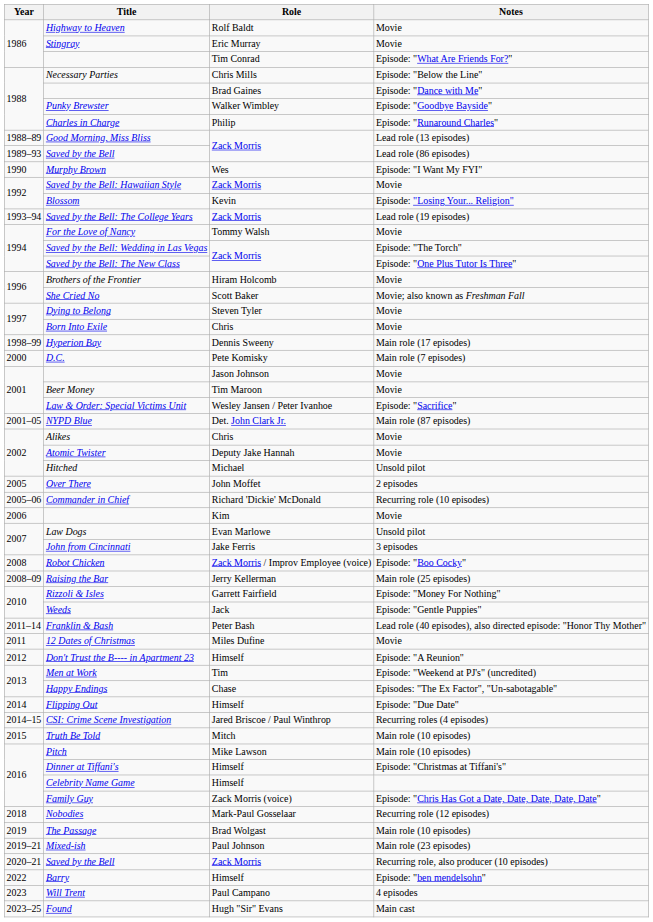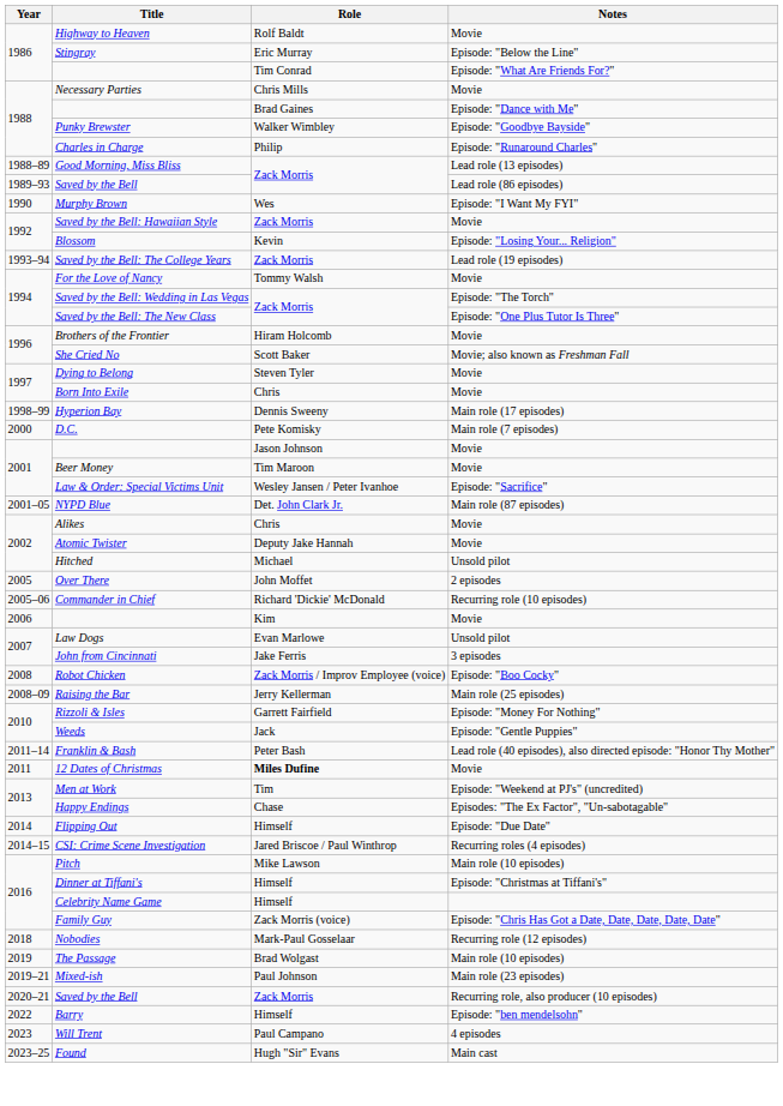Stingray | Notes: Movie -> Episode: "Below the Line"
Necessary Parties | Notes: Episode: "Below the Line" -> Movie
12 Dates of Christmas | Role: normal -> bold
- row: 2012 | Don't Trust the B---- in Apartment 23 | Himself | Episode: "A Reunion"
- row: 2015 | Truth Be Told | Mitch | Main role (10 episodes)
